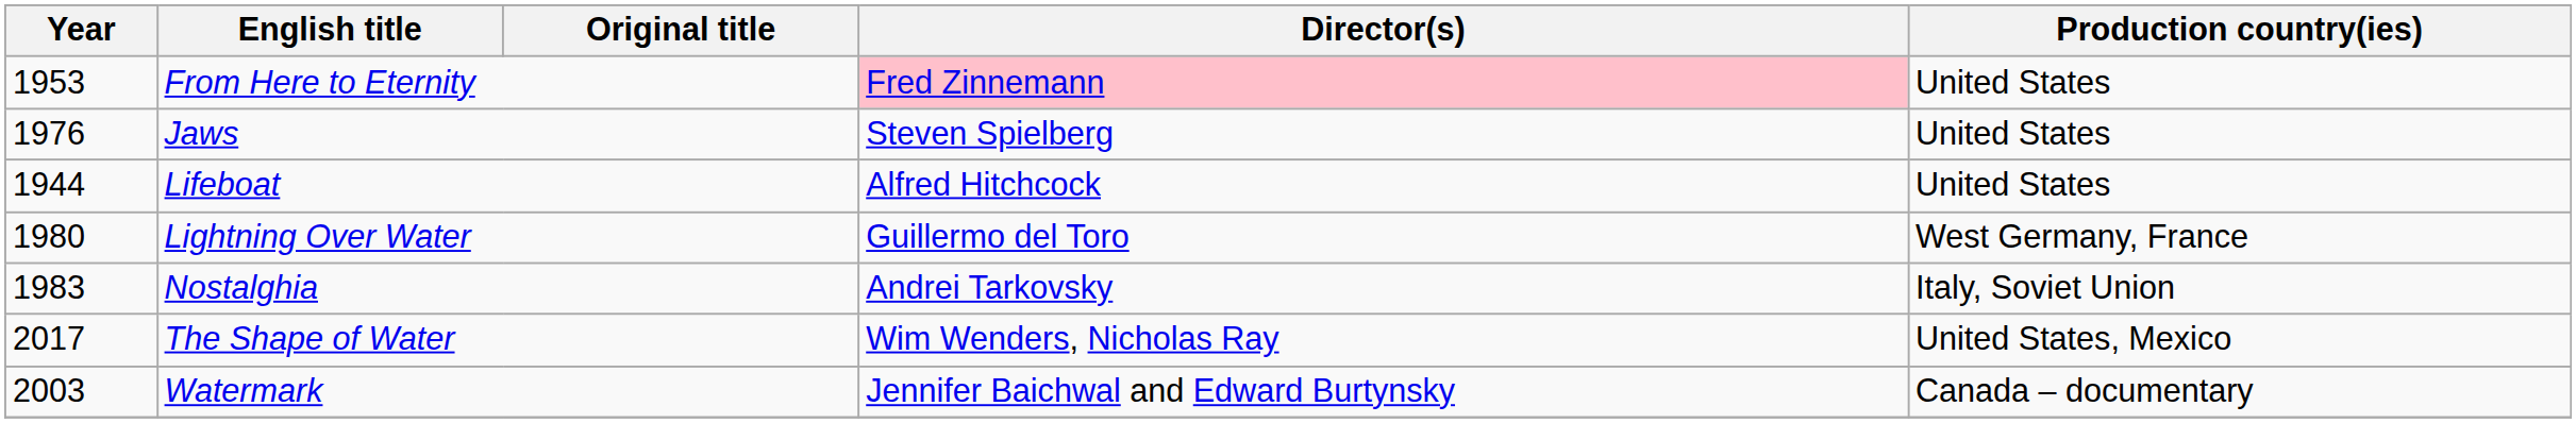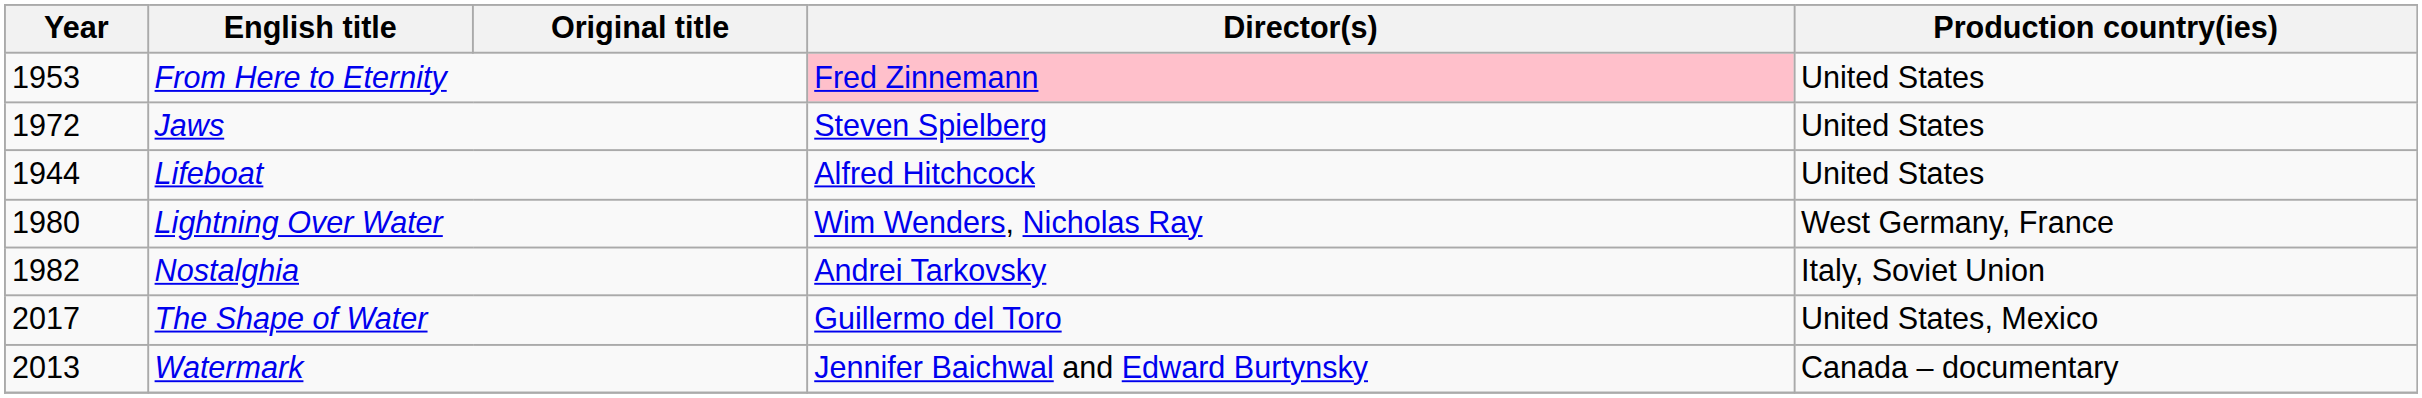Jaws | Year: 1976 -> 1972
Lightning Over Water | Director(s): Guillermo del Toro -> Wim Wenders, Nicholas Ray
Nostalghia | Year: 1983 -> 1982
The Shape of Water | Director(s): Wim Wenders, Nicholas Ray -> Guillermo del Toro
Watermark | Year: 2003 -> 2013
